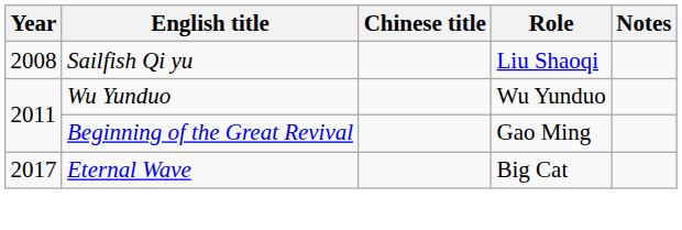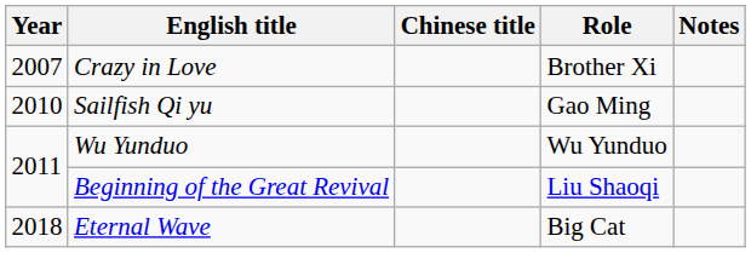+ row: 2007 | Crazy in Love | Brother Xi
Sailfish Qi yu | Year: 2008 -> 2010
Sailfish Qi yu | Role: Liu Shaoqi -> Gao Ming
Beginning of the Great Revival | Role: Gao Ming -> Liu Shaoqi
Eternal Wave | Year: 2017 -> 2018
